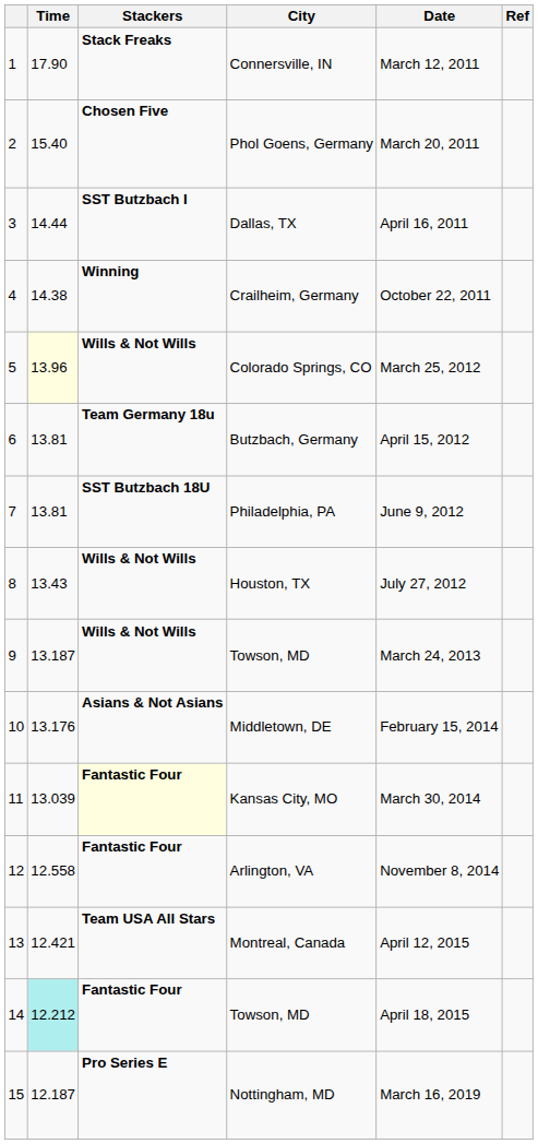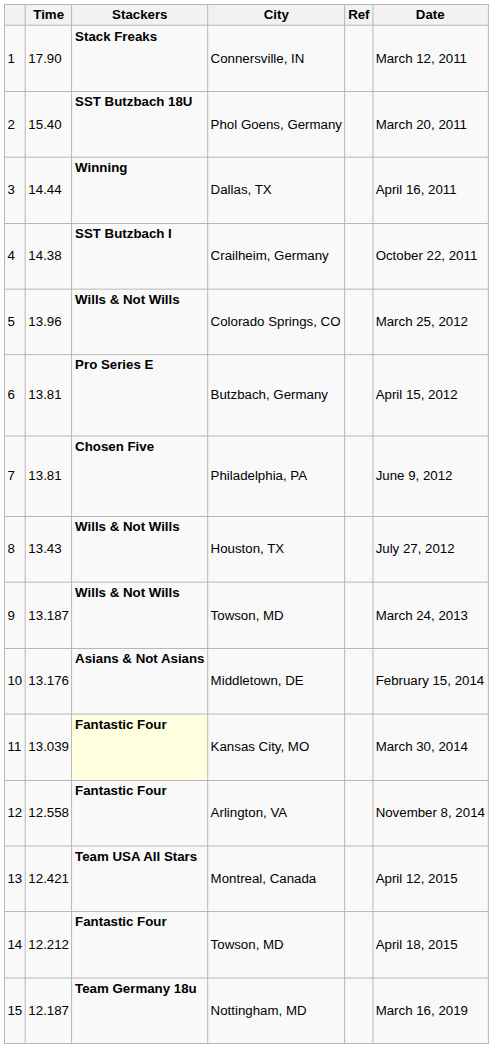columns swapped: Date <-> Ref
Phol Goens, Germany | Stackers: Chosen Five -> SST Butzbach 18U
Dallas, TX | Stackers: SST Butzbach I -> Winning
Crailheim, Germany | Stackers: Winning -> SST Butzbach I
Colorado Springs, CO | Time: lightyellow background -> no background
Butzbach, Germany | Stackers: Team Germany 18u -> Pro Series E
Philadelphia, PA | Stackers: SST Butzbach 18U -> Chosen Five
14 / Towson, MD | Time: paleturquoise background -> no background
Nottingham, MD | Stackers: Pro Series E -> Team Germany 18u
